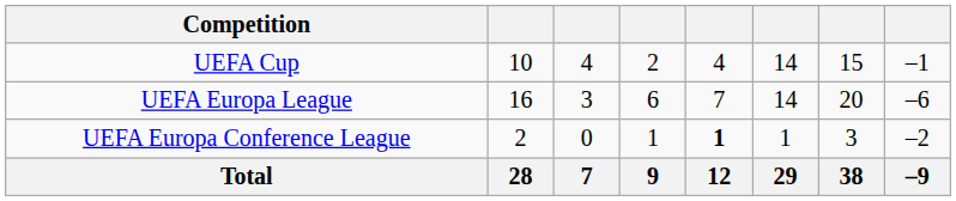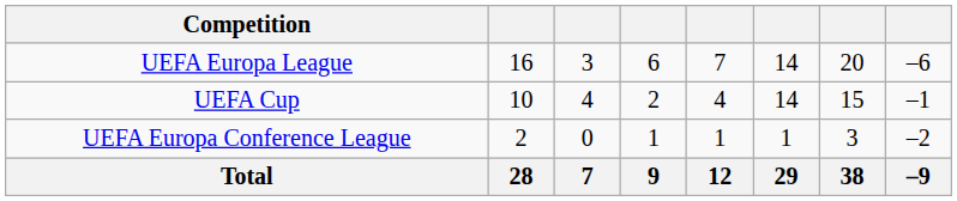rows swapped: UEFA Cup <-> UEFA Europa League
UEFA Europa Conference League | column 5: bold -> normal
